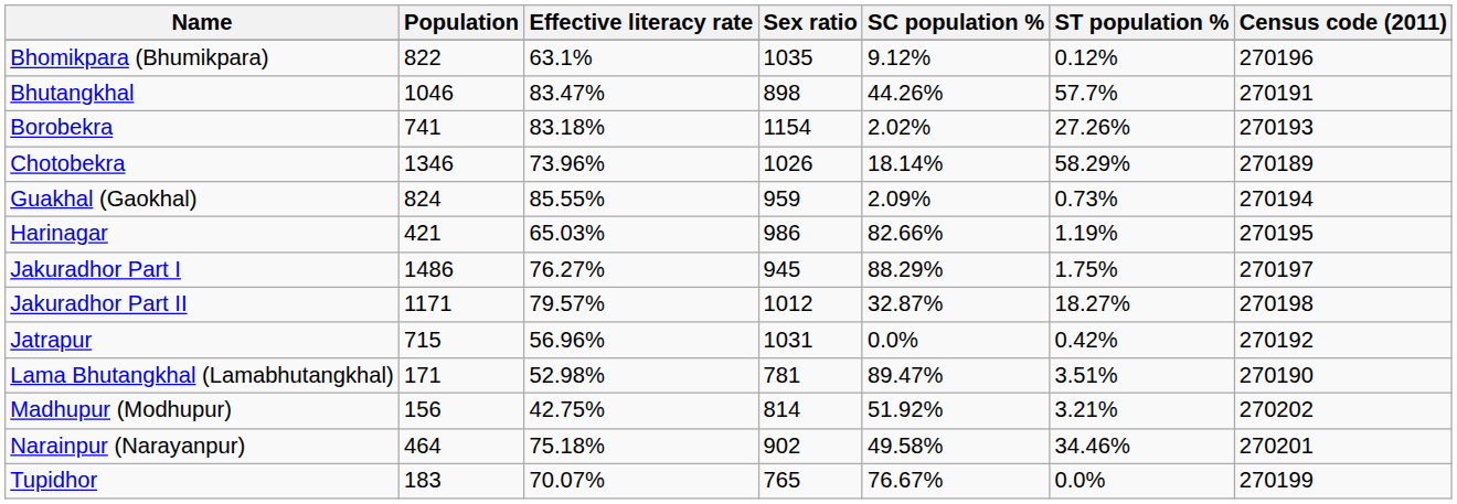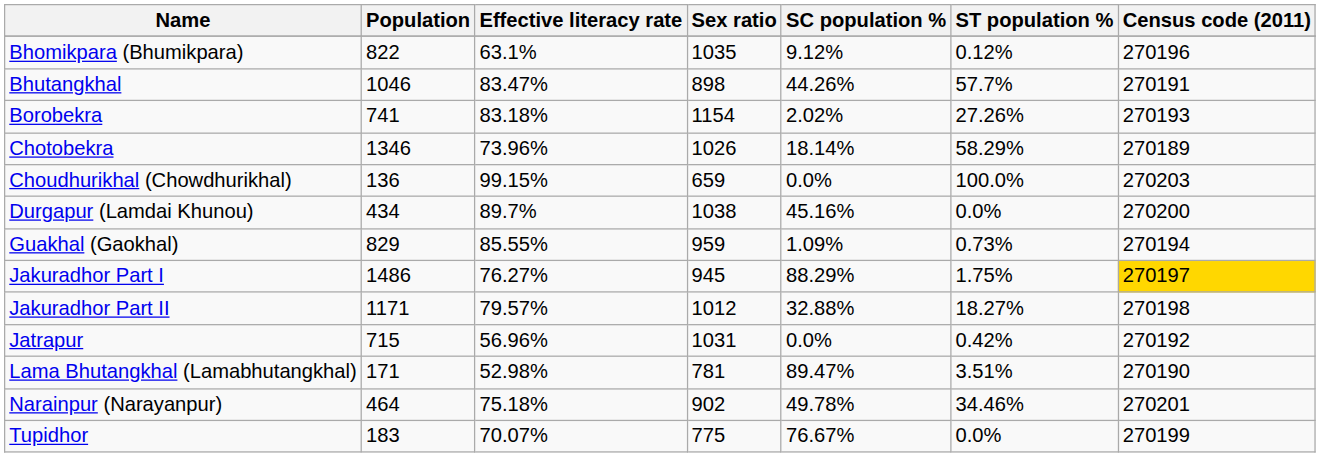+ row: Choudhurikhal (Chowdhurikhal) | 136 | 99.15% | 659 | 0.0% | 100.0% | 270203
+ row: Durgapur (Lamdai Khunou) | 434 | 89.7% | 1038 | 45.16% | 0.0% | 270200
Guakhal (Gaokhal) | Population: 824 -> 829
Guakhal (Gaokhal) | SC population %: 2.09% -> 1.09%
- row: Harinagar | 421 | 65.03% | 986 | 82.66% | 1.19% | 270195
Jakuradhor Part I | Census code (2011): no background -> gold background
Jakuradhor Part II | SC population %: 32.87% -> 32.88%
- row: Madhupur (Modhupur) | 156 | 42.75% | 814 | 51.92% | 3.21% | 270202
Narainpur (Narayanpur) | SC population %: 49.58% -> 49.78%
Tupidhor | Sex ratio: 765 -> 775
